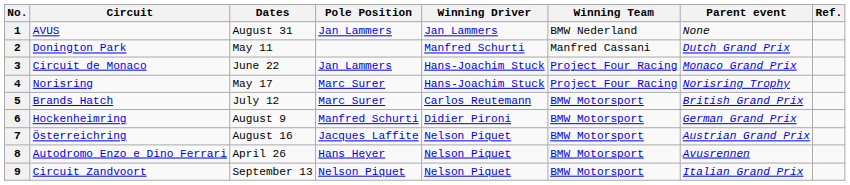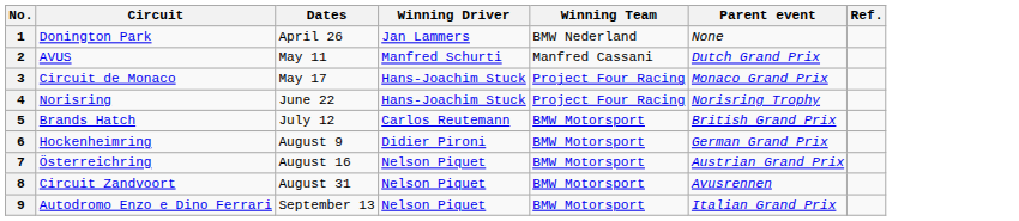- column: Pole Position | Jan Lammers | Jan Lammers | Marc Surer | Marc Surer | Manfred Schurti | Jacques Laffite | Hans Heyer | Nelson Piquet
1 | Circuit: AVUS -> Donington Park
1 | Dates: August 31 -> April 26
2 | Circuit: Donington Park -> AVUS
3 | Dates: June 22 -> May 17
4 | Dates: May 17 -> June 22
8 | Circuit: Autodromo Enzo e Dino Ferrari -> Circuit Zandvoort
8 | Dates: April 26 -> August 31
9 | Circuit: Circuit Zandvoort -> Autodromo Enzo e Dino Ferrari
